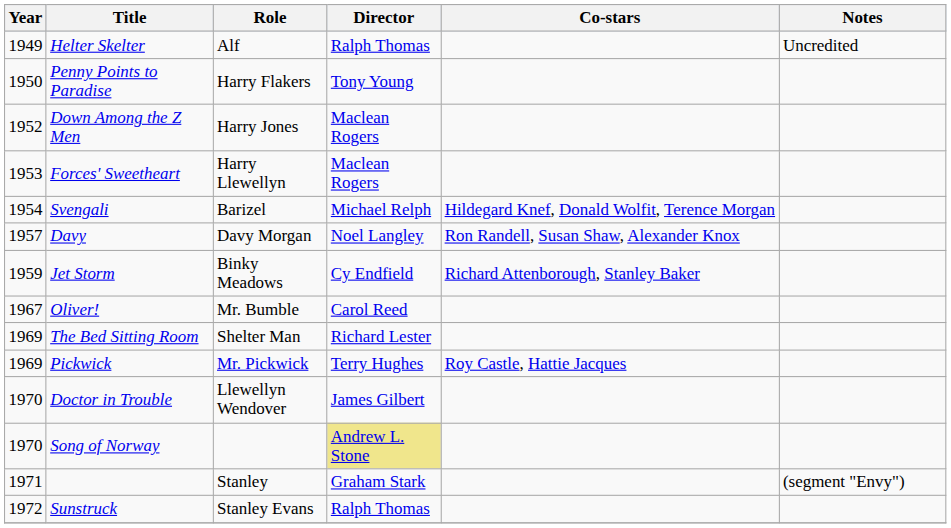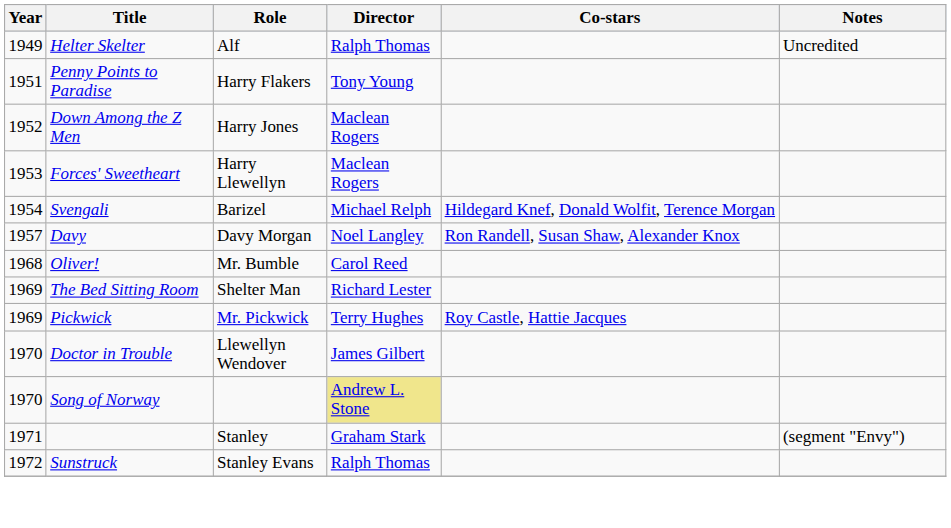Penny Points to Paradise | Year: 1950 -> 1951
- row: 1959 | Jet Storm | Binky Meadows | Cy Endfield | Richard Attenborough, Stanley Baker
Oliver! | Year: 1967 -> 1968
